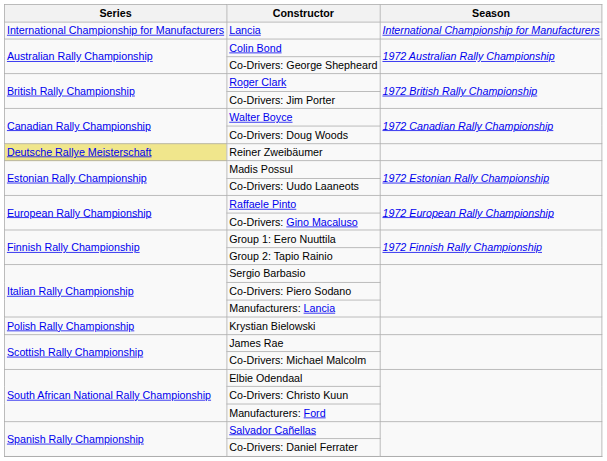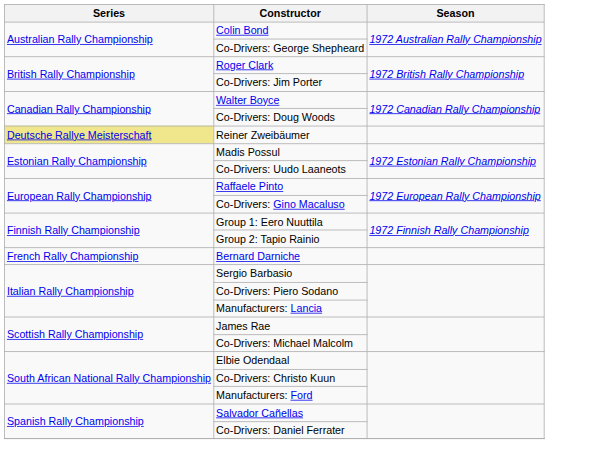- row: International Championship for Manufacturers | Lancia | International Championship for Manufacturers
+ row: French Rally Championship | Bernard Darniche
- row: Polish Rally Championship | Krystian Bielowski
